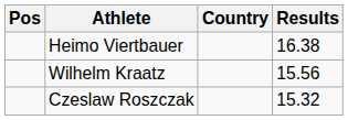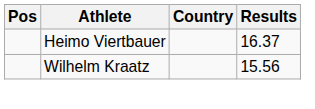Heimo Viertbauer | Results: 16.38 -> 16.37
- row: Czeslaw Roszczak | 15.32
